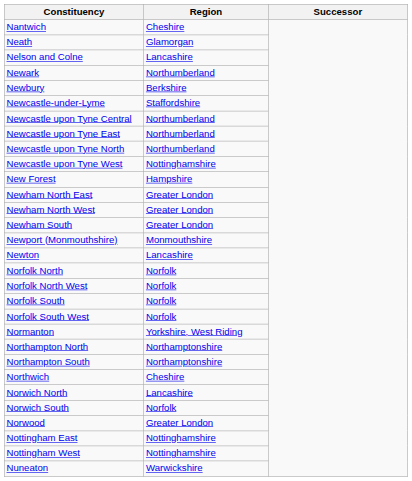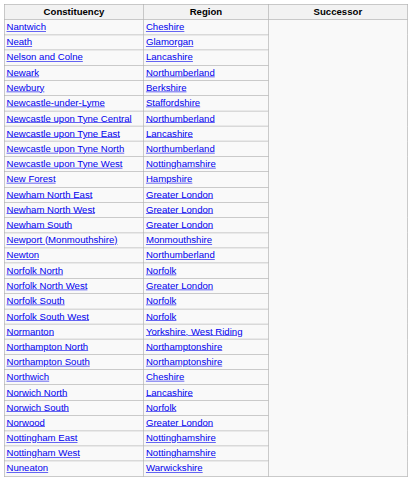Newcastle upon Tyne East | Region: Northumberland -> Lancashire
Newton | Region: Lancashire -> Northumberland
Norfolk North West | Region: Norfolk -> Greater London
